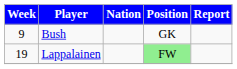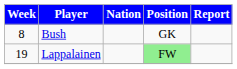Bush | Week: 9 -> 8
